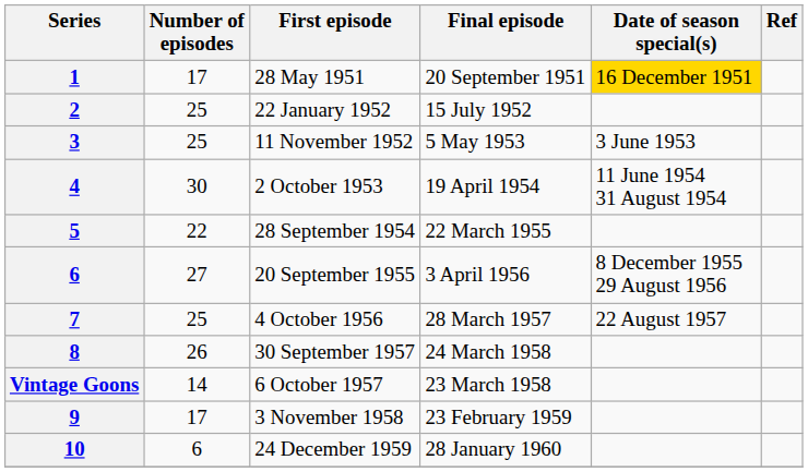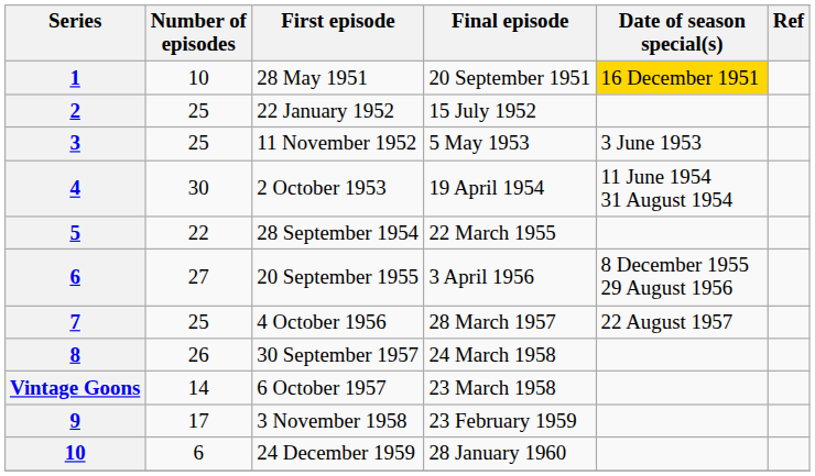28 May 1951 | Number of episodes: 17 -> 10
